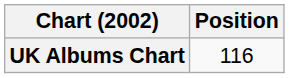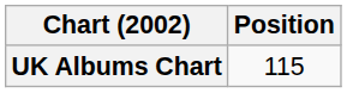UK Albums Chart | Position: 116 -> 115
